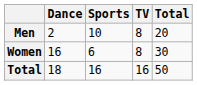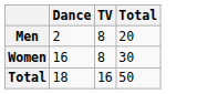- column: Sports | 10 | 6 | 16
